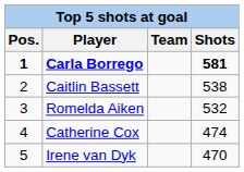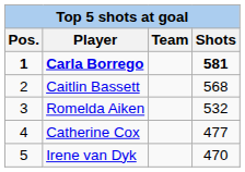Caitlin Bassett | Shots: 538 -> 568
Catherine Cox | Shots: 474 -> 477
